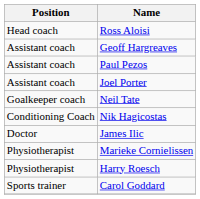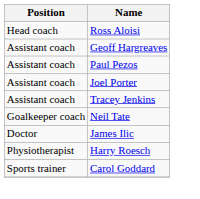+ row: Assistant coach | Tracey Jenkins
- row: Conditioning Coach | Nik Hagicostas
- row: Physiotherapist | Marieke Cornielissen
